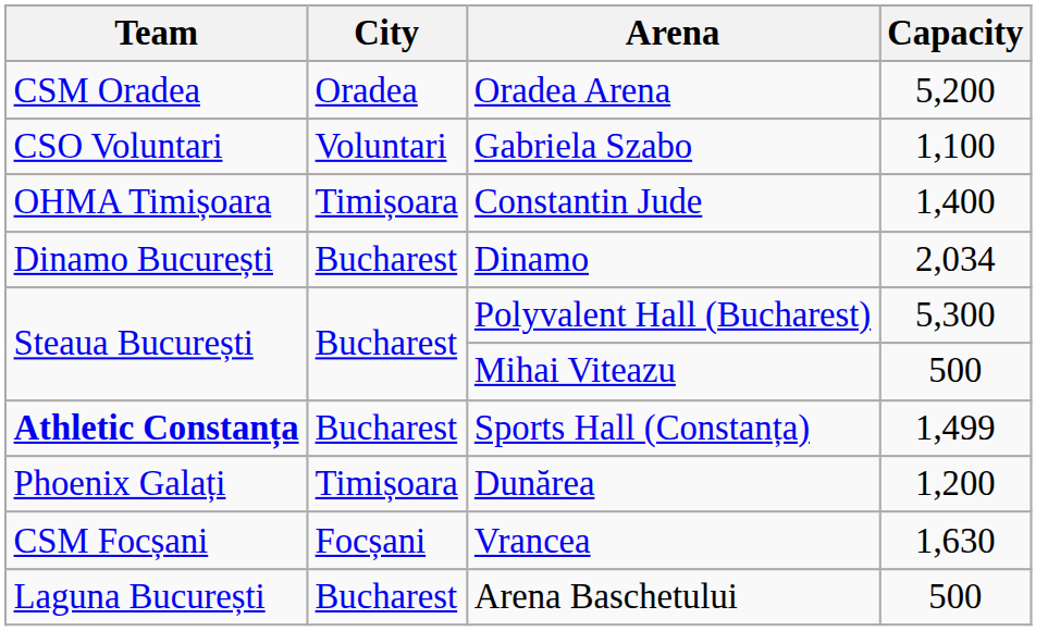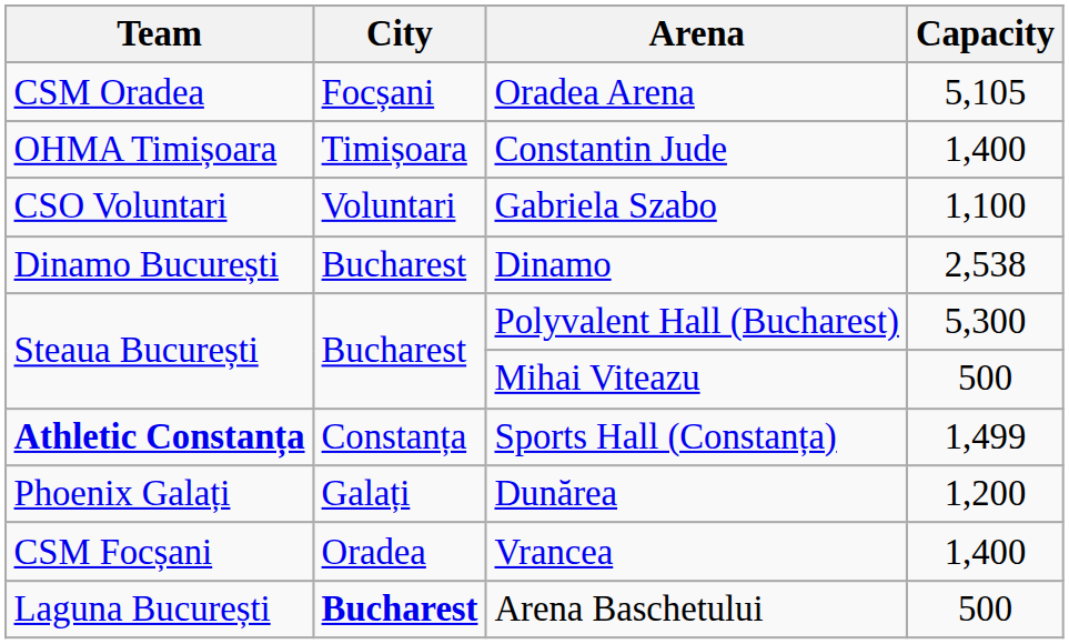Oradea Arena | City: Oradea -> Focșani
Oradea Arena | Capacity: 5,200 -> 5,105
rows swapped: Gabriela Szabo <-> Constantin Jude
Dinamo | Capacity: 2,034 -> 2,538
Sports Hall (Constanța) | City: Bucharest -> Constanța
Dunărea | City: Timișoara -> Galați
Vrancea | City: Focșani -> Oradea
Vrancea | Capacity: 1,630 -> 1,400
Arena Baschetului | City: normal -> bold
